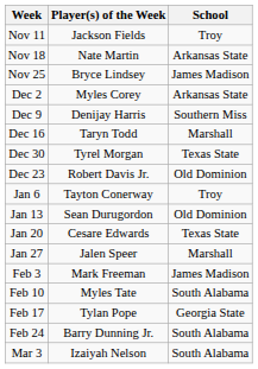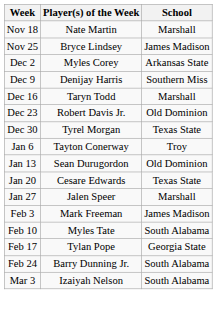- row: Nov 11 | Jackson Fields | Troy
Nov 18 | School: Arkansas State -> Marshall
rows swapped: Dec 23 <-> Dec 30
